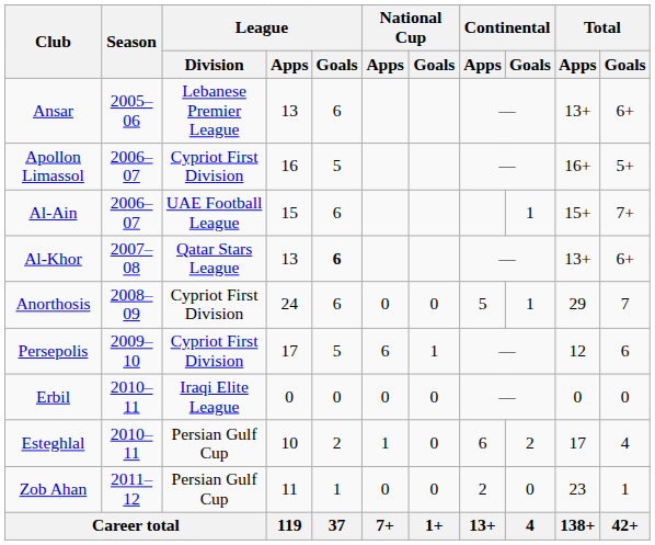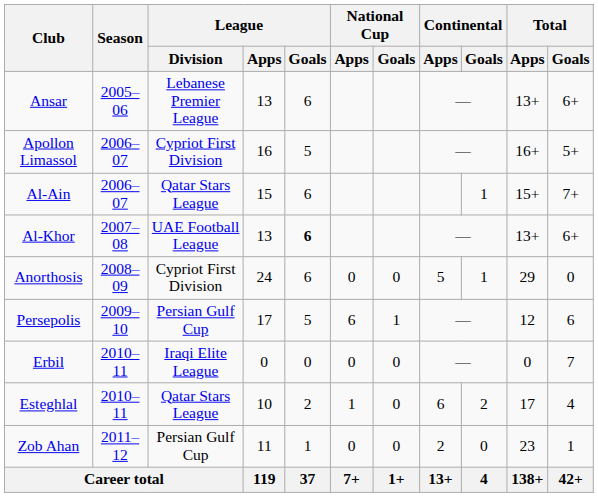Al-Ain | League / Division: UAE Football League -> Qatar Stars League
Al-Khor | League / Division: Qatar Stars League -> UAE Football League
Anorthosis | Total / Goals: 7 -> 0
Persepolis | League / Division: Cypriot First Division -> Persian Gulf Cup
Erbil | Total / Goals: 0 -> 7
Esteghlal | League / Division: Persian Gulf Cup -> Qatar Stars League
